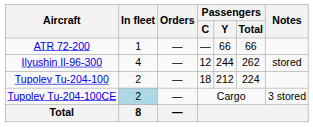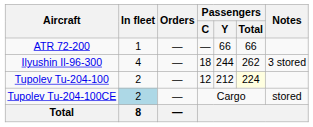Ilyushin Il-96-300 | Passengers / C: 12 -> 18
Ilyushin Il-96-300 | Notes: stored -> 3 stored
Tupolev Tu-204-100 | Passengers / C: 18 -> 12
Tupolev Tu-204-100 | Passengers / Total: no background -> lightyellow background
Tupolev Tu-204-100CE | Notes: 3 stored -> stored
